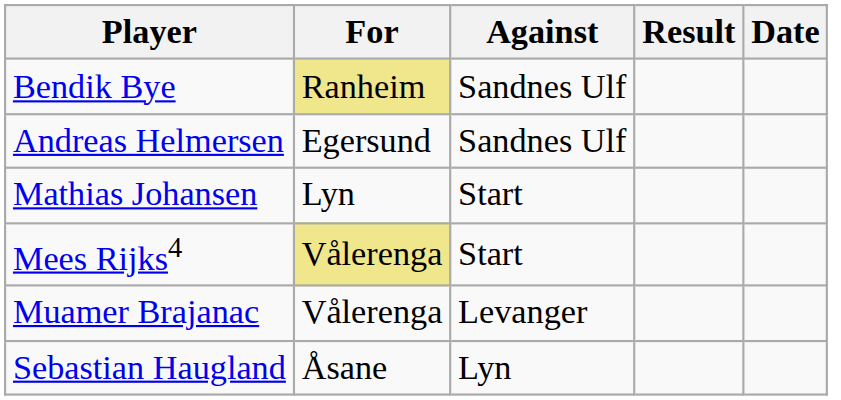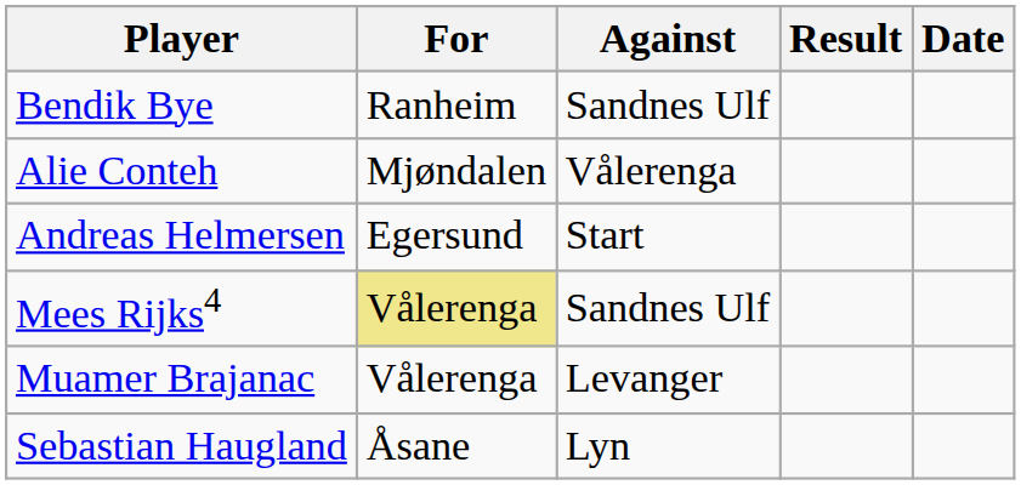Bendik Bye | For: khaki background -> no background
+ row: Alie Conteh | Mjøndalen | Vålerenga
Andreas Helmersen | Against: Sandnes Ulf -> Start
- row: Mathias Johansen | Lyn | Start
Mees Rijks4 | Against: Start -> Sandnes Ulf
